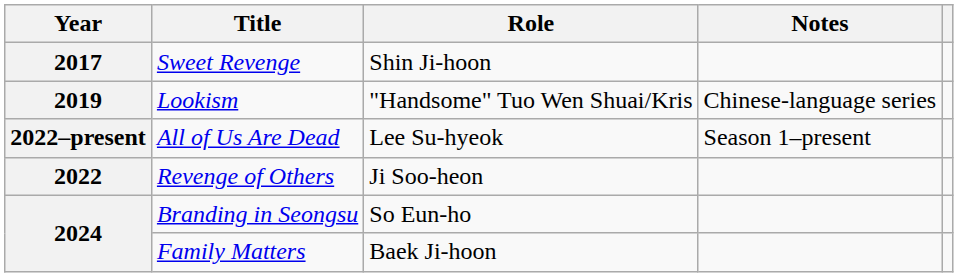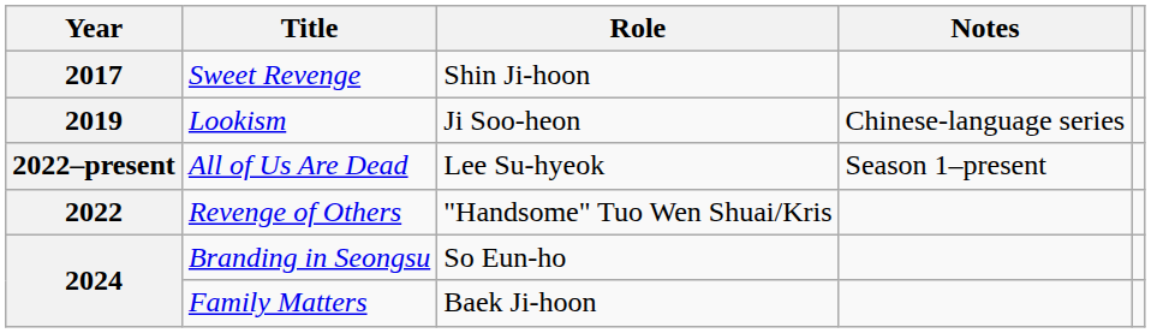Lookism | Role: "Handsome" Tuo Wen Shuai/Kris -> Ji Soo-heon
Revenge of Others | Role: Ji Soo-heon -> "Handsome" Tuo Wen Shuai/Kris
